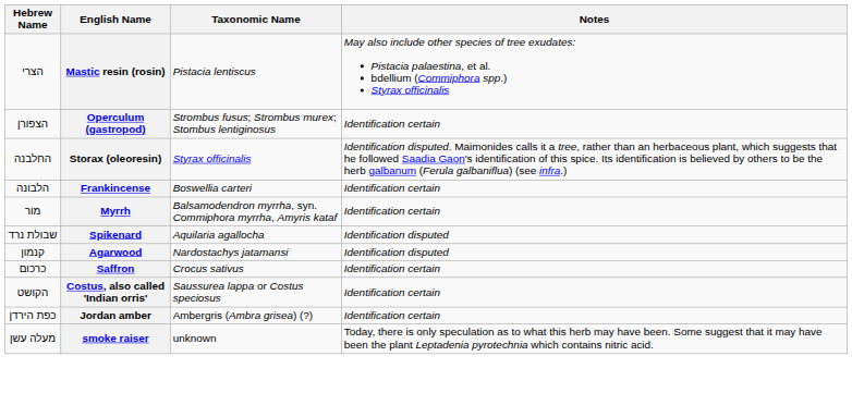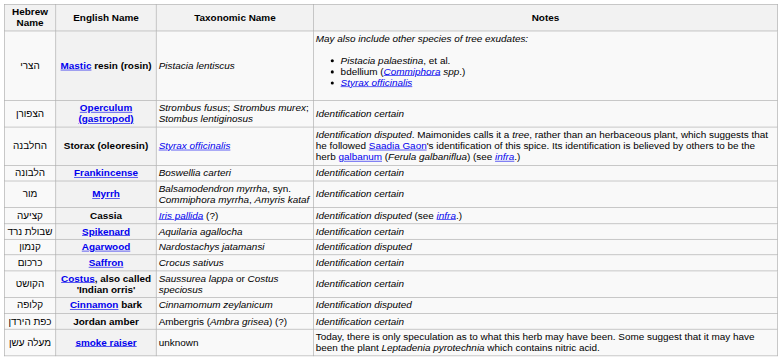+ row: קציעה | Cassia | Iris pallida (?) | Identification disputed (see infra.)
Spikenard | Notes: Identification disputed -> Identification certain
+ row: קלופה | Cinnamon bark | Cinnamomum zeylanicum | Identification disputed
